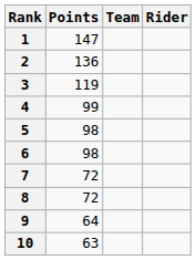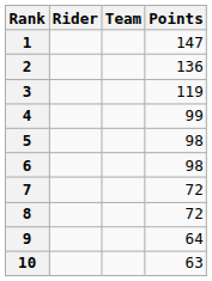columns swapped: Rider <-> Points
